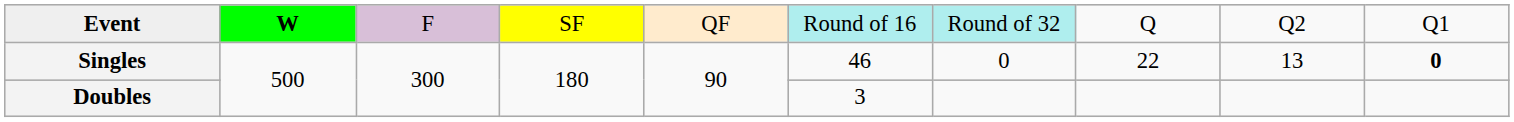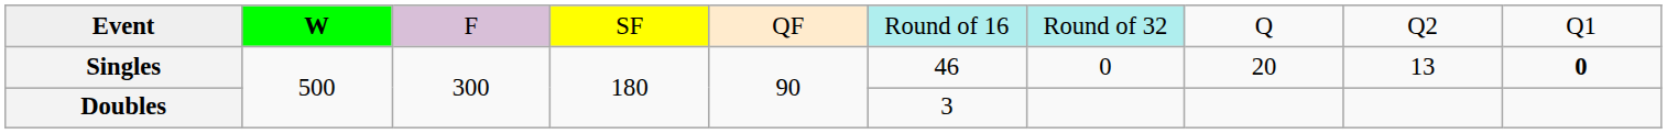Singles | column 8: 22 -> 20
